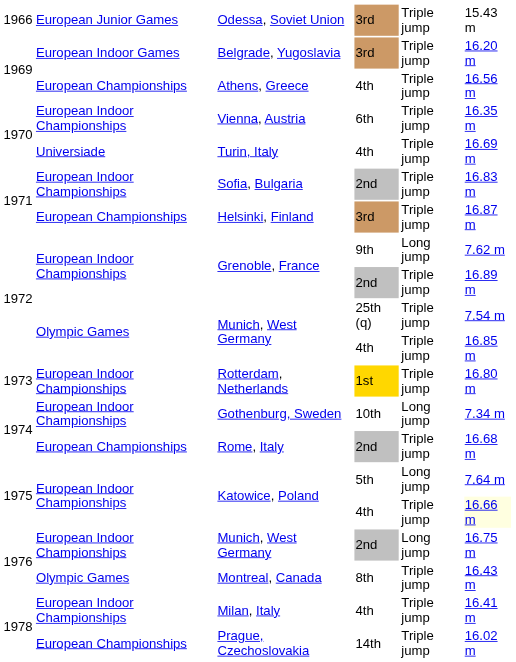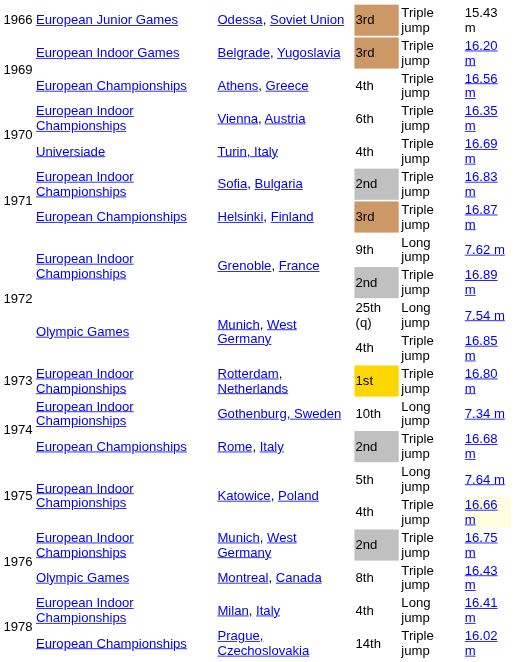Munich, West Germany / 25th (q) | column 5: Triple jump -> Long jump
Munich, West Germany / 2nd | column 5: Long jump -> Triple jump
Milan, Italy | column 5: Triple jump -> Long jump
